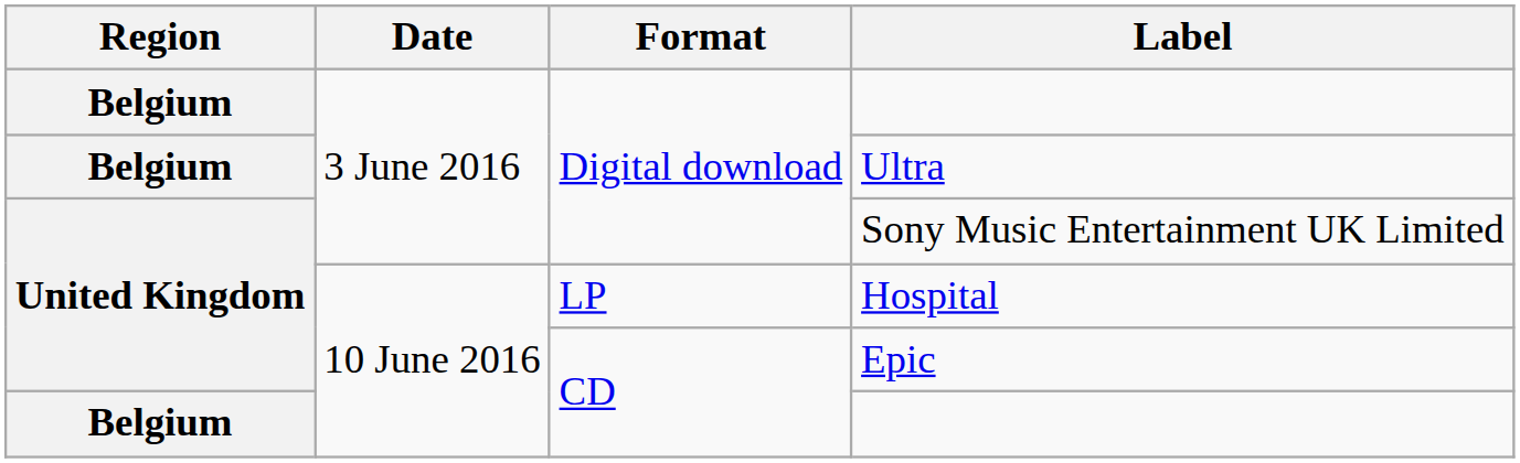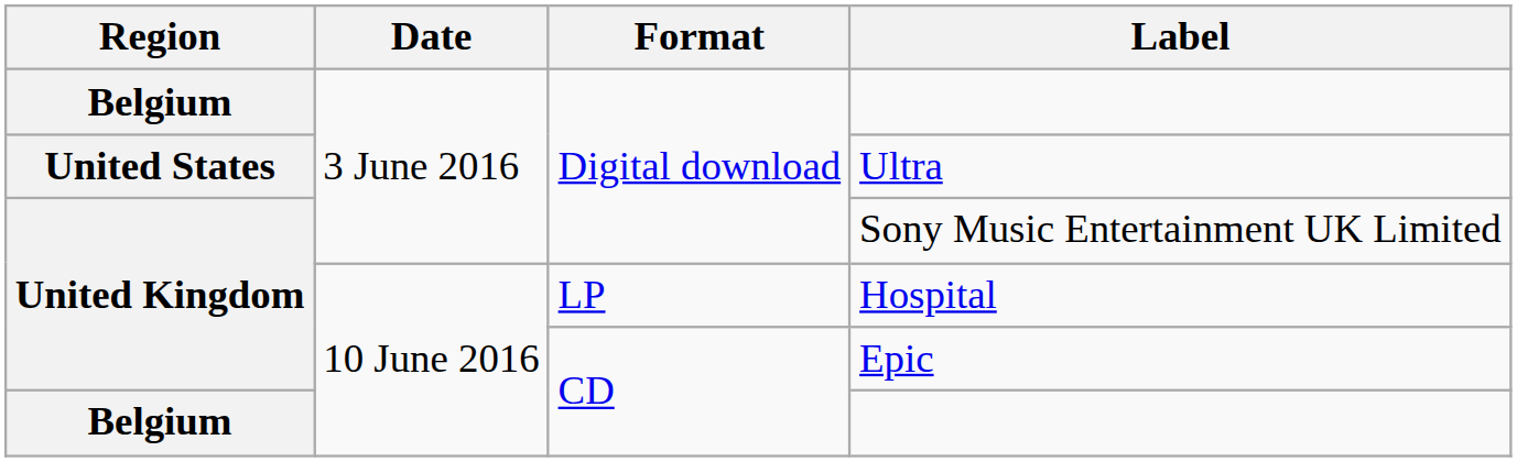Ultra | Region: Belgium -> United States
